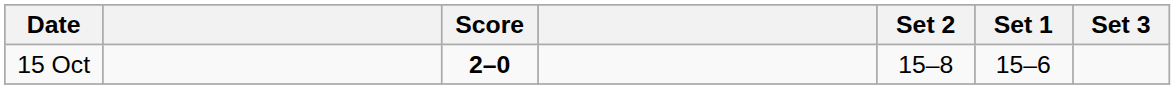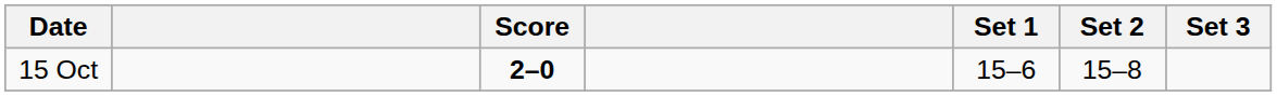columns swapped: Set 1 <-> Set 2
